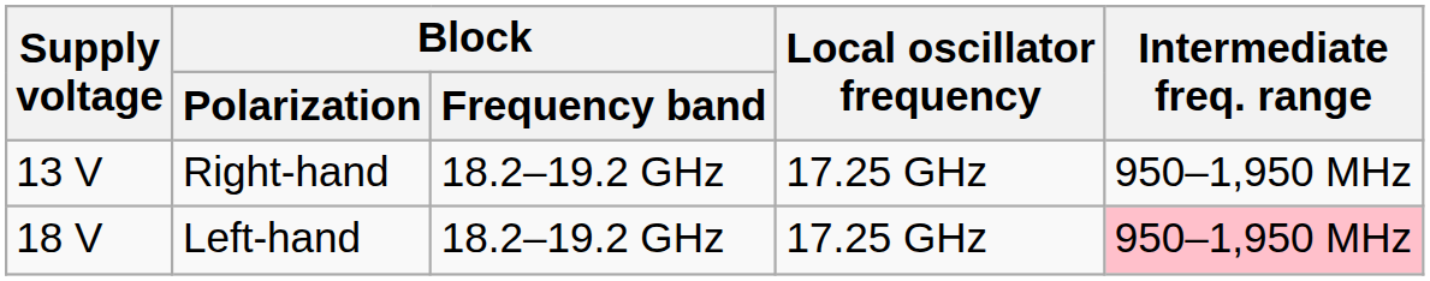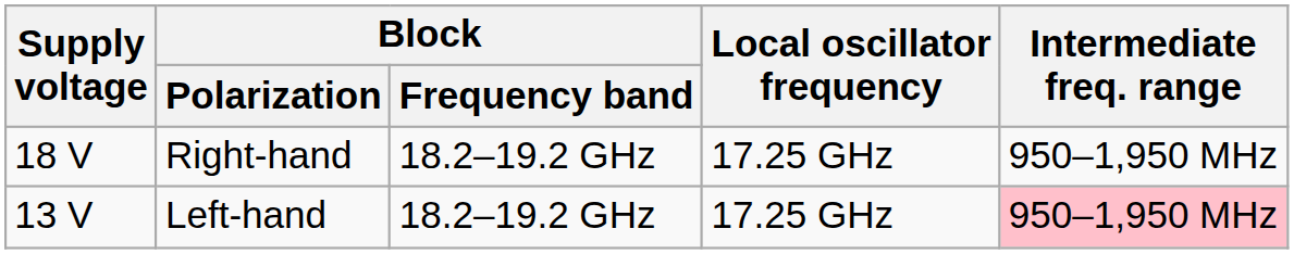Right-hand | Supply voltage: 13 V -> 18 V
Left-hand | Supply voltage: 18 V -> 13 V
